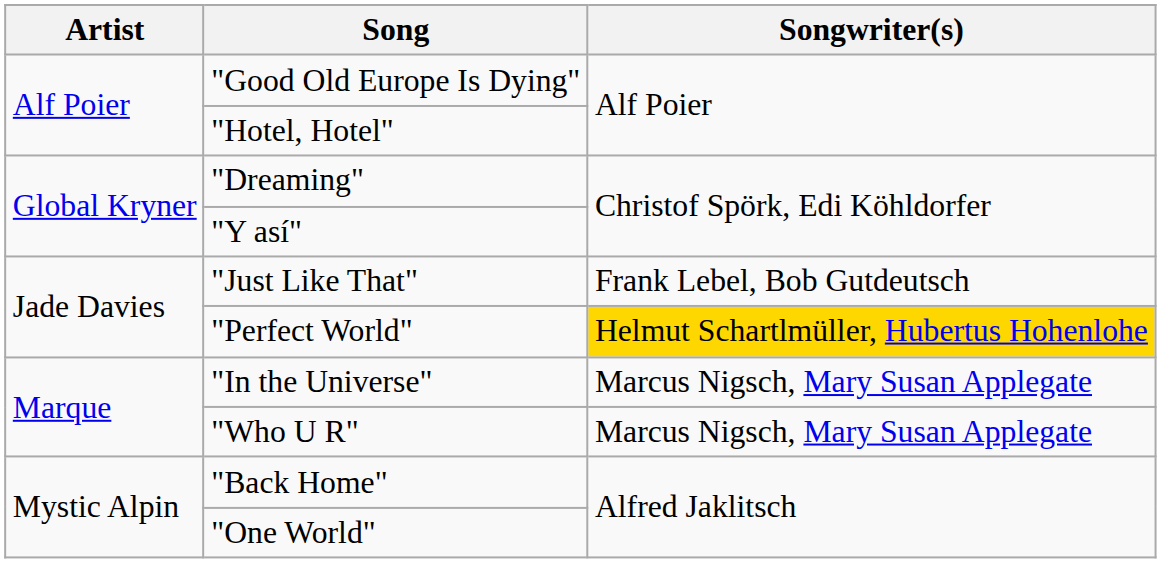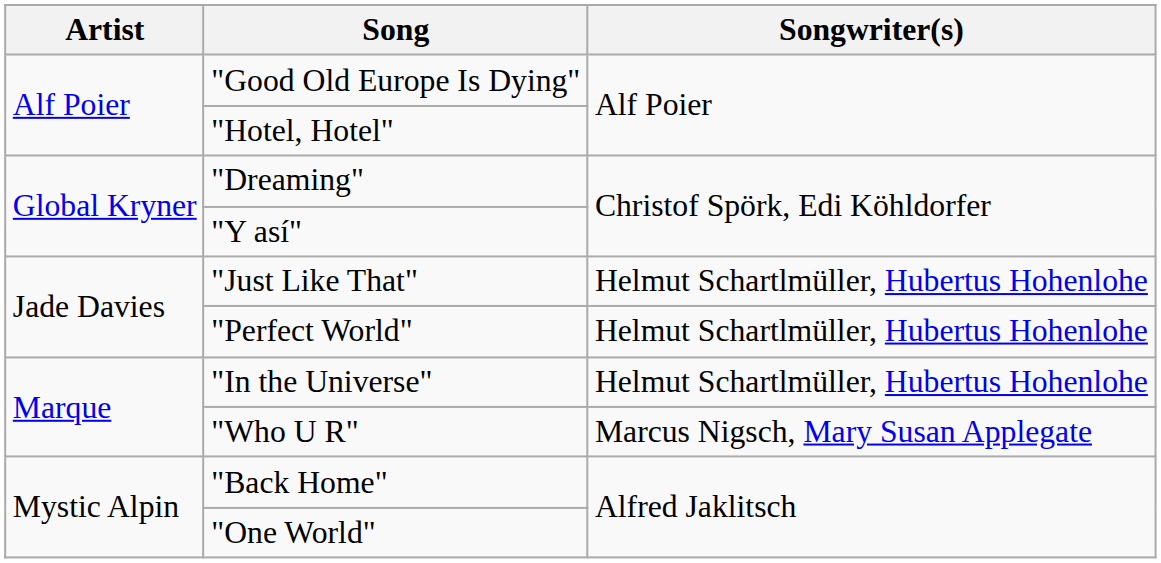"Just Like That" | Songwriter(s): Frank Lebel, Bob Gutdeutsch -> Helmut Schartlmüller, Hubertus Hohenlohe
"Perfect World" | Songwriter(s): gold background -> no background
"In the Universe" | Songwriter(s): Marcus Nigsch, Mary Susan Applegate -> Helmut Schartlmüller, Hubertus Hohenlohe
